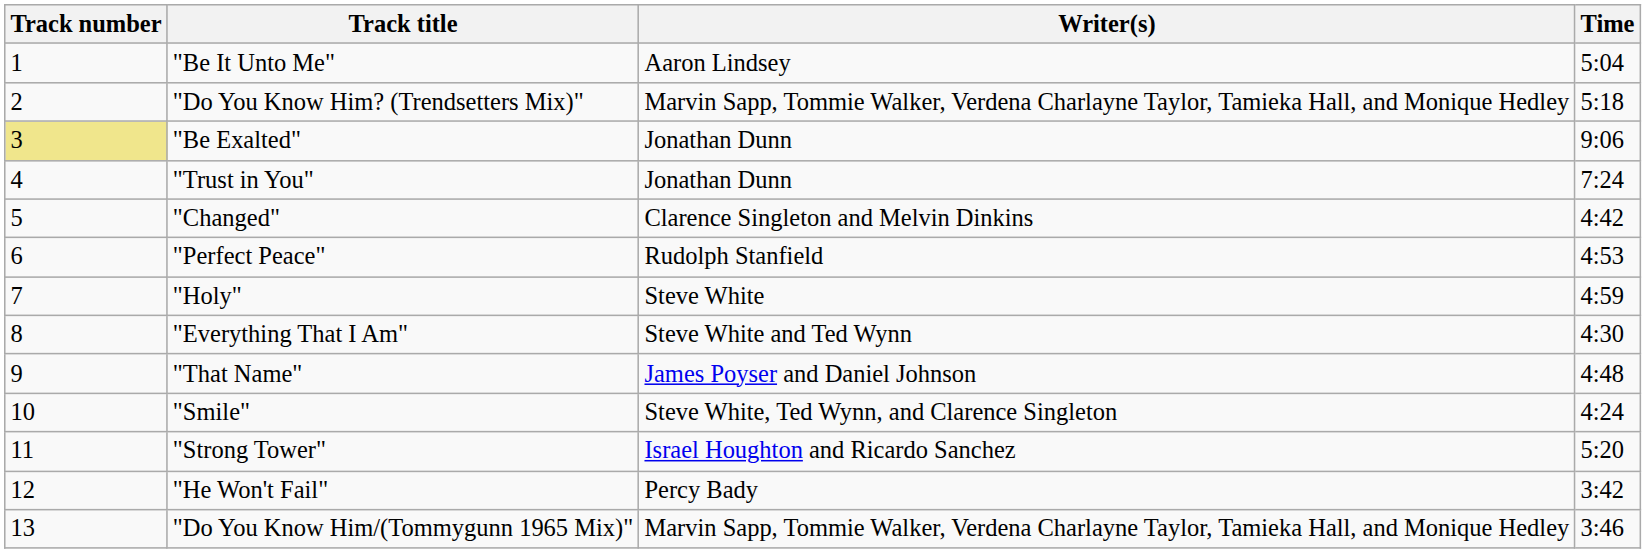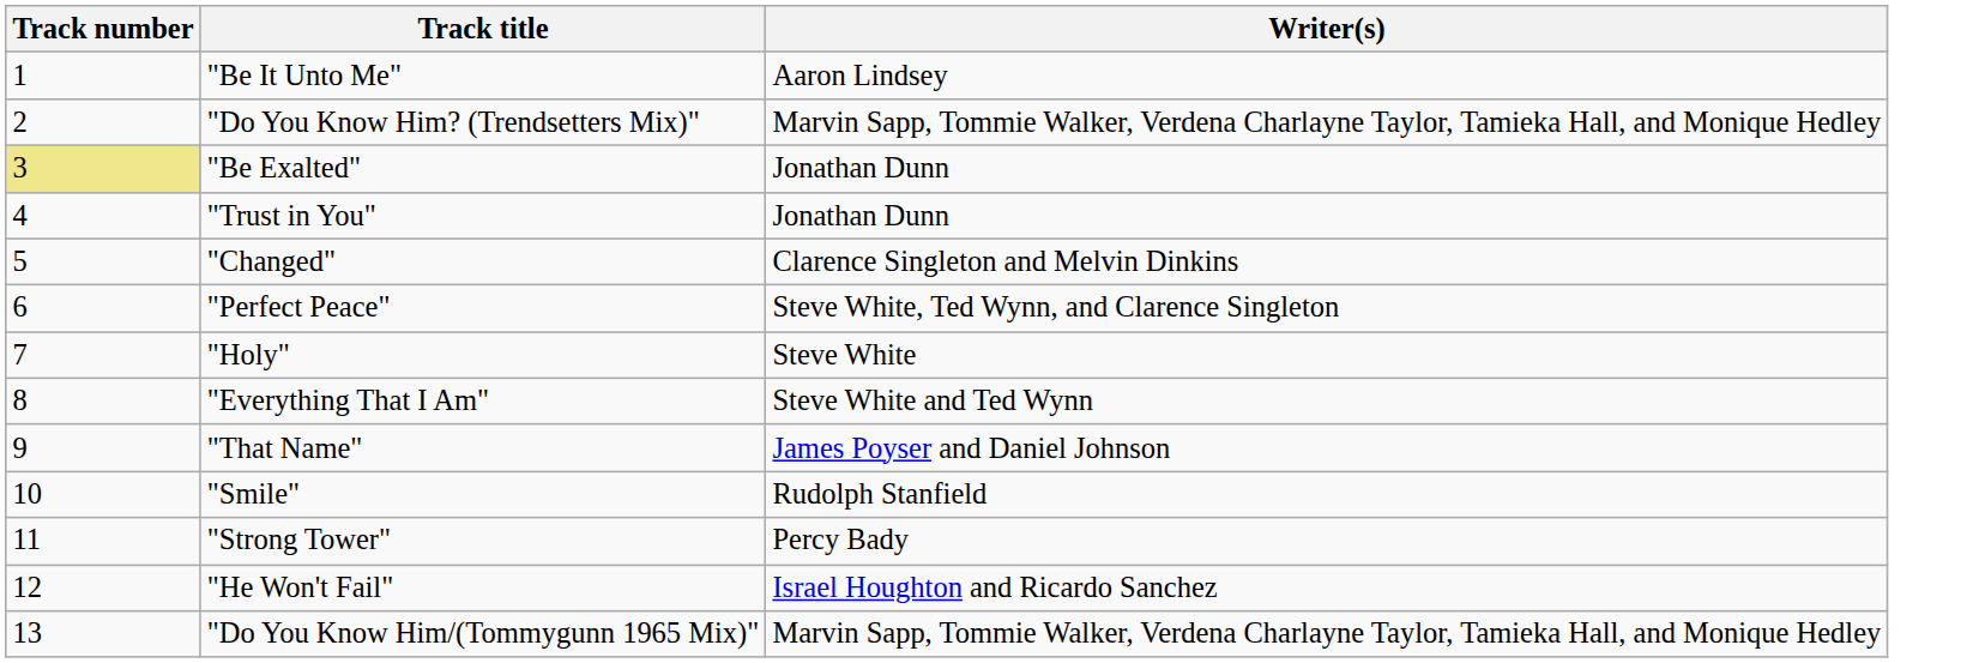- column: Time | 5:04 | 5:18 | 9:06 | 7:24 | 4:42 | 4:53 | 4:59 | 4:30 | 4:48 | 4:24 | 5:20 | 3:42 | 3:46
"Perfect Peace" | Writer(s): Rudolph Stanfield -> Steve White, Ted Wynn, and Clarence Singleton
"Smile" | Writer(s): Steve White, Ted Wynn, and Clarence Singleton -> Rudolph Stanfield
"Strong Tower" | Writer(s): Israel Houghton and Ricardo Sanchez -> Percy Bady
"He Won't Fail" | Writer(s): Percy Bady -> Israel Houghton and Ricardo Sanchez
